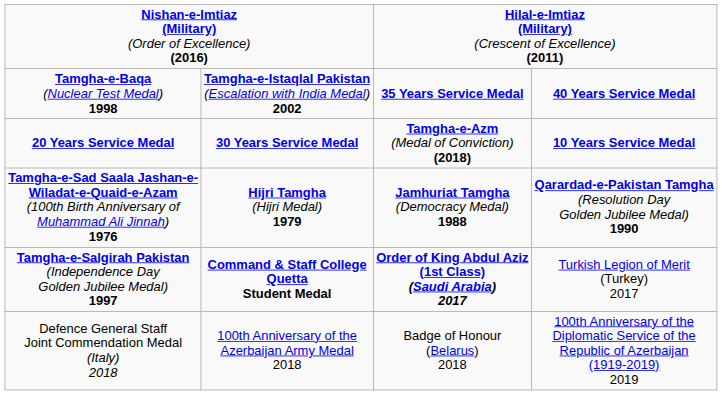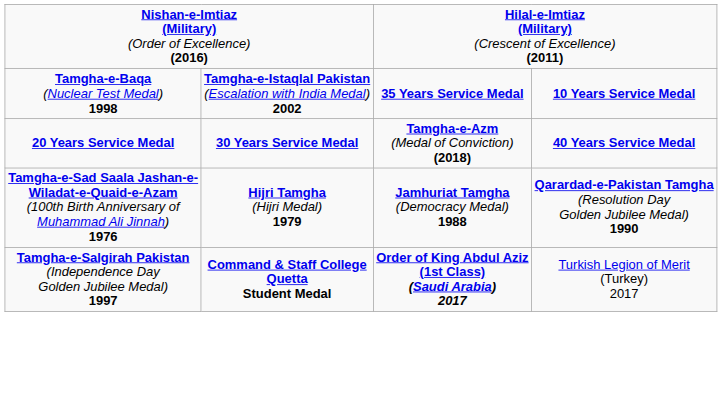Tamgha-e-Baqa (Nuclear Test Medal) 1998 | column 4: 40 Years Service Medal -> 10 Years Service Medal
20 Years Service Medal | column 4: 10 Years Service Medal -> 40 Years Service Medal
- row: Defence General Staff Joint Commendation Medal (Italy) 2018 | 100th Anniversary of the Azerbaijan Army Medal 2018 | Badge of Honour (Belarus) 2018 | 100th Anniversary of the Diplomatic Service of the Republic of Azerbaijan (1919-2019) 2019
